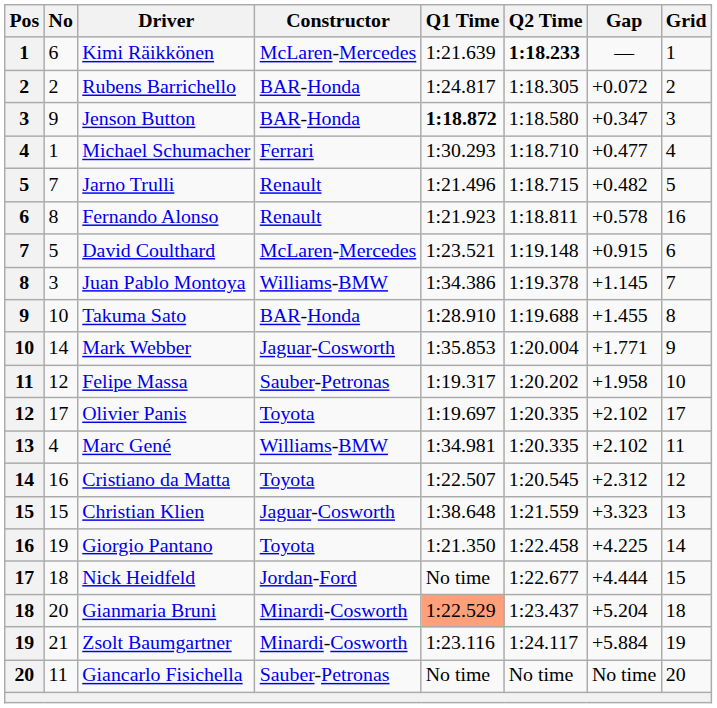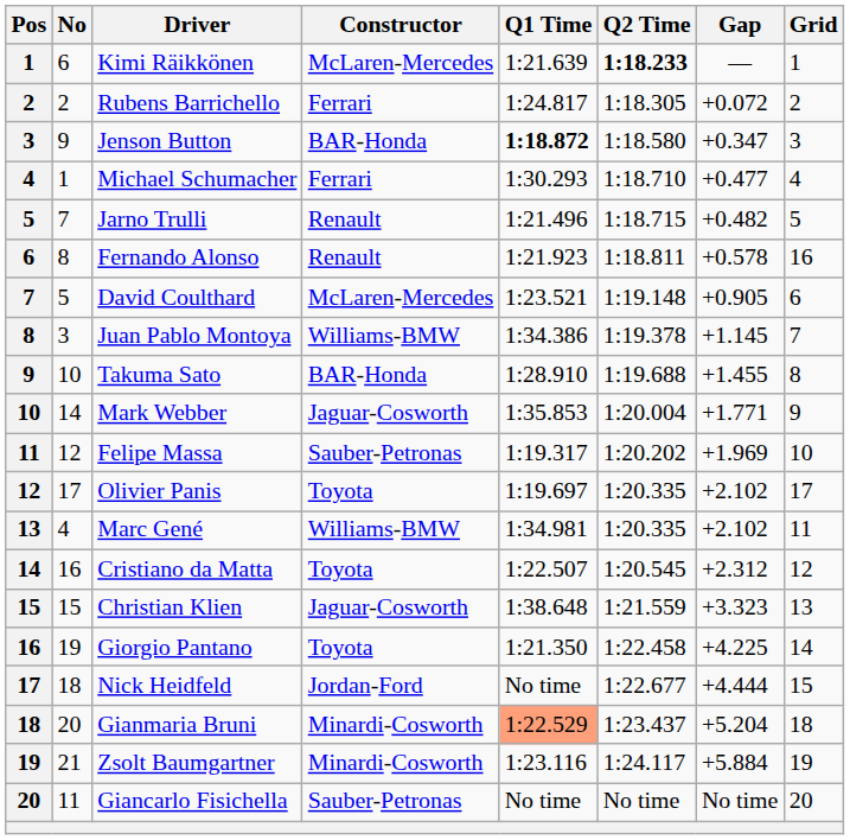Rubens Barrichello | Constructor: BAR-Honda -> Ferrari
David Coulthard | Gap: +0.915 -> +0.905
Felipe Massa | Gap: +1.958 -> +1.969
